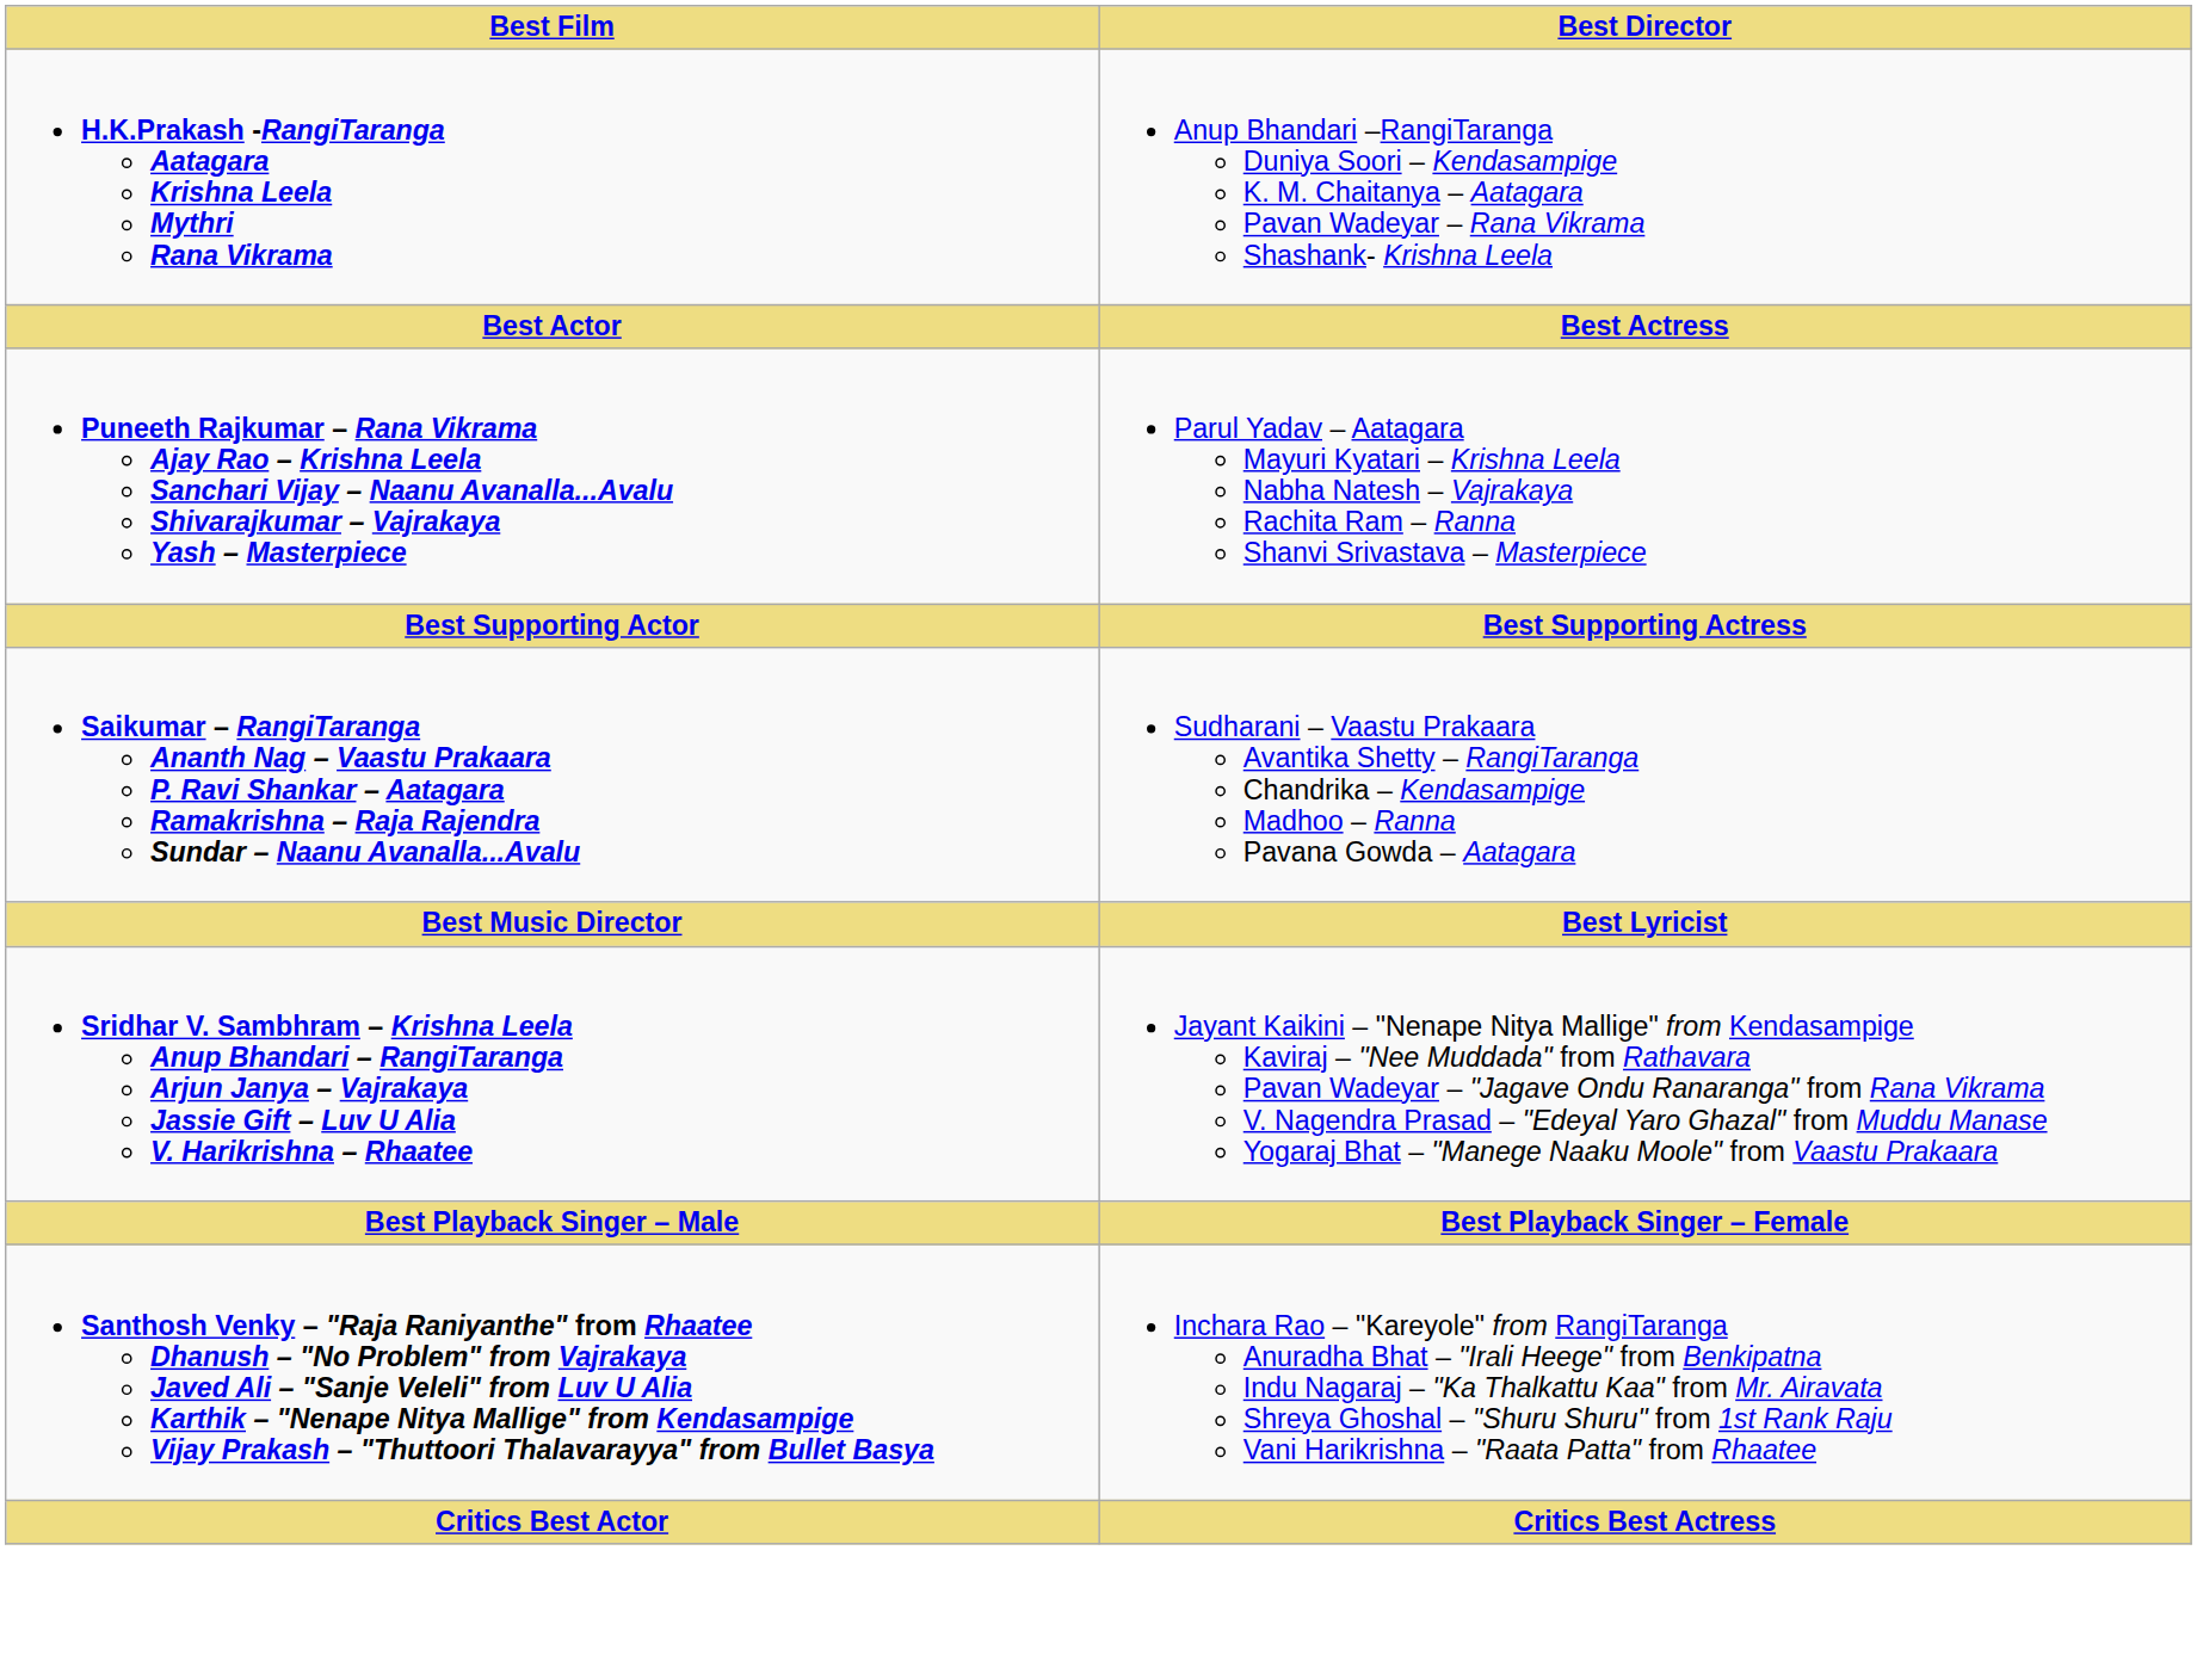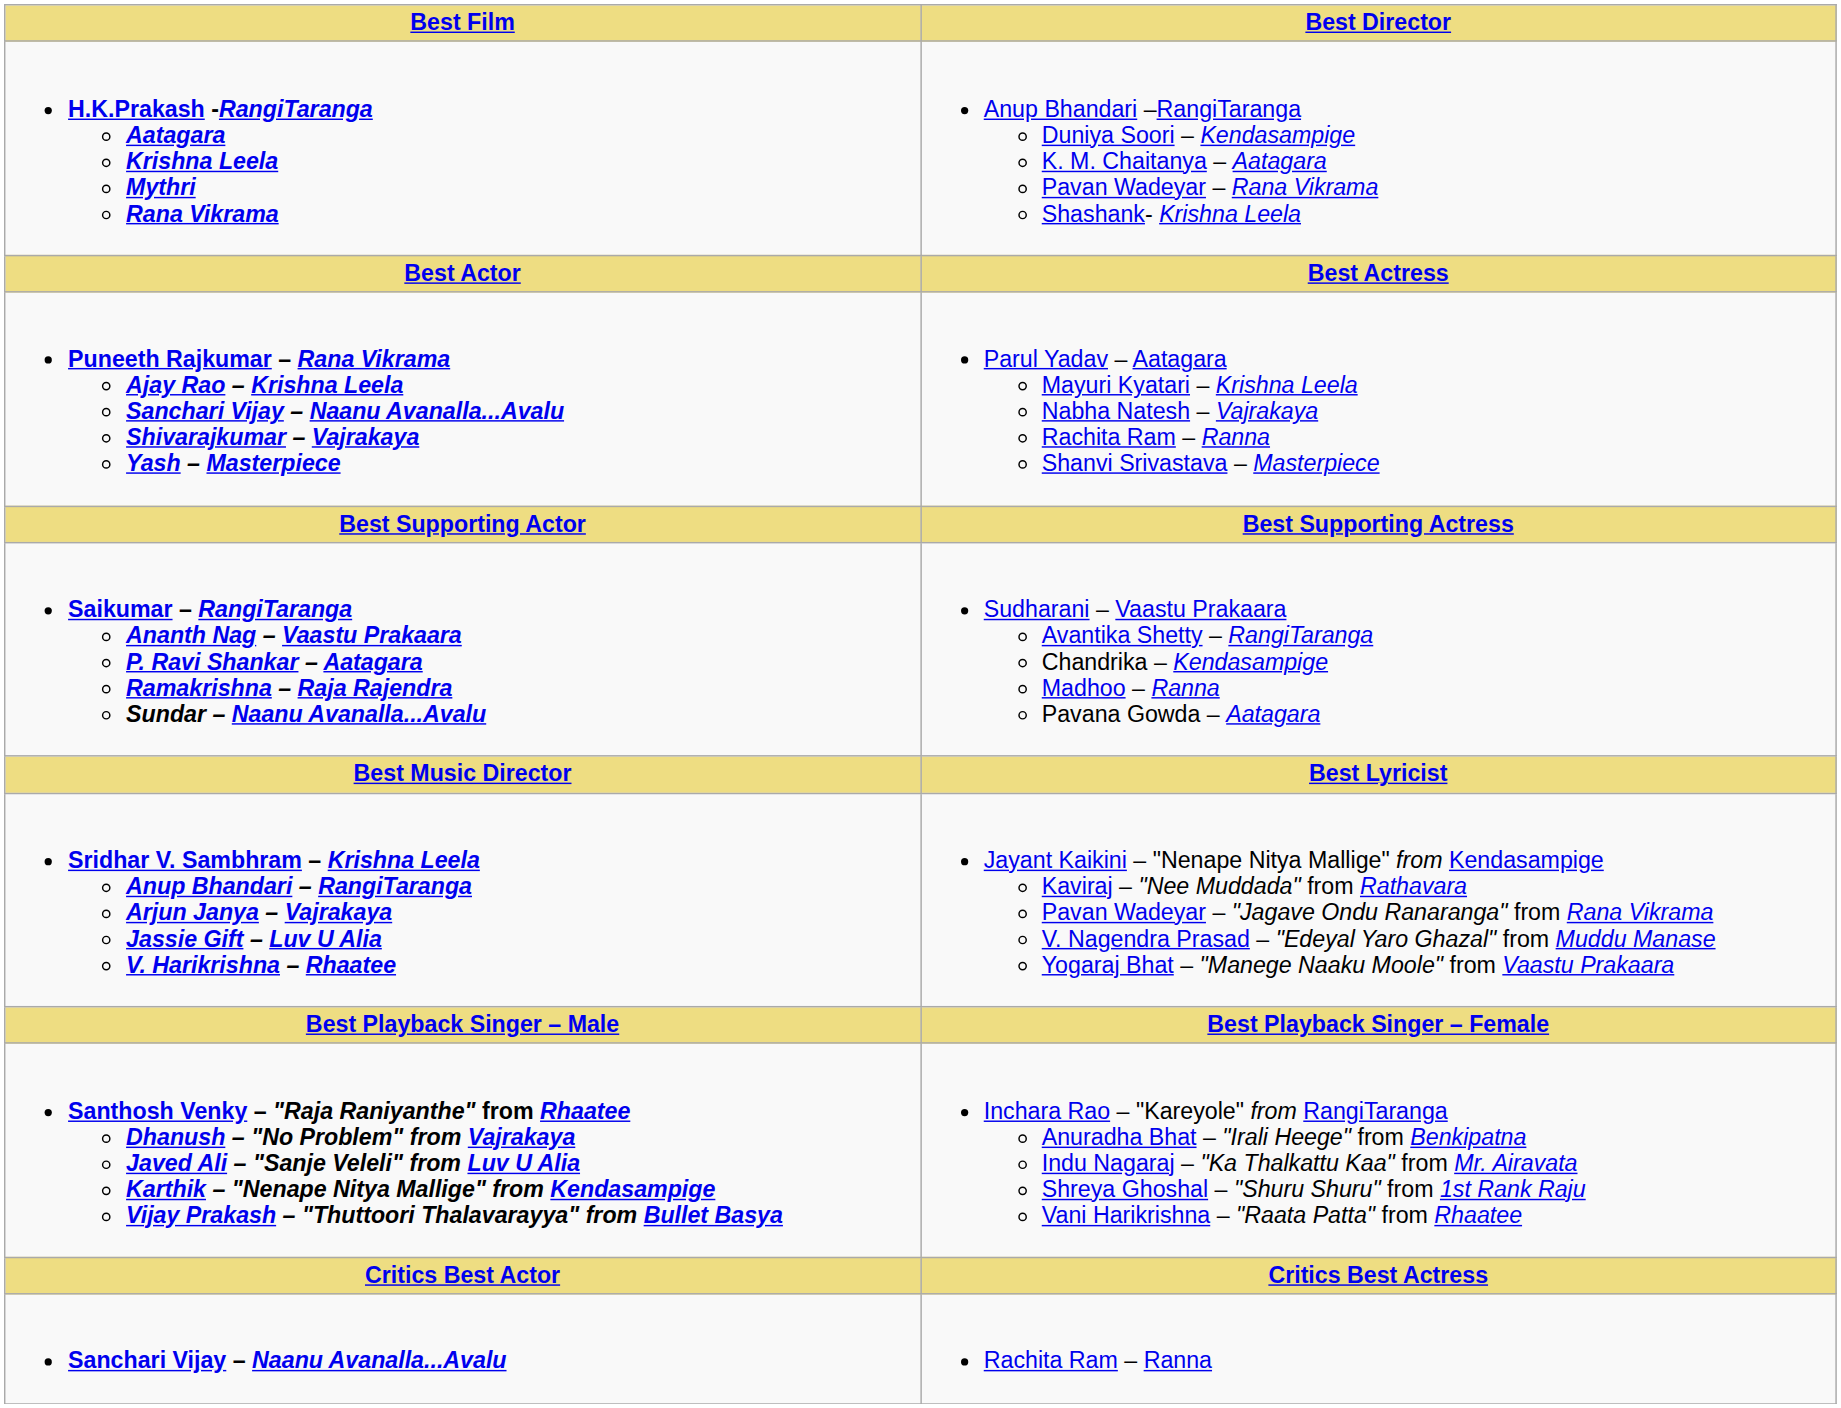+ row: Sanchari Vijay – Naanu Avanalla...Avalu | Rachita Ram – Ranna
